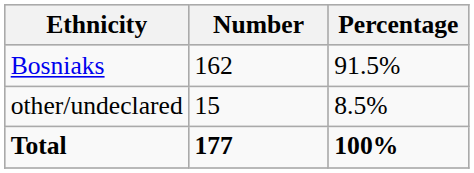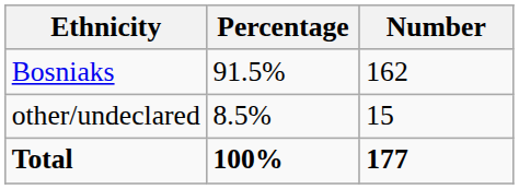columns swapped: Number <-> Percentage
